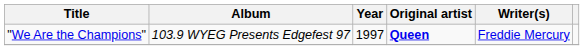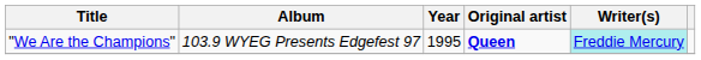"We Are the Champions" | Year: 1997 -> 1995
"We Are the Champions" | Writer(s): no background -> paleturquoise background
